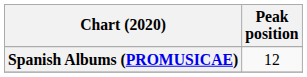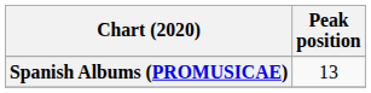Spanish Albums (PROMUSICAE) | Peak position: 12 -> 13
